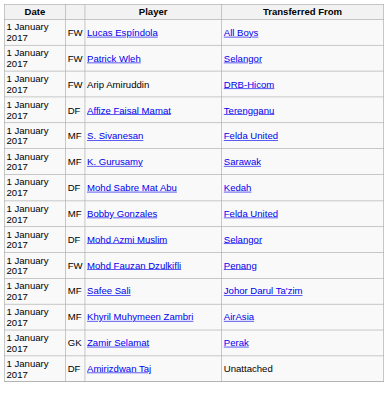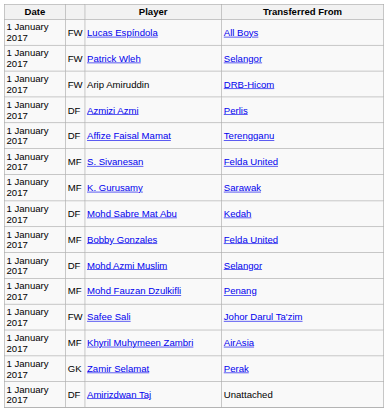+ row: 1 January 2017 | DF | Azmizi Azmi | Perlis
Mohd Fauzan Dzulkifli | column 2: FW -> MF
Safee Sali | column 2: MF -> FW
